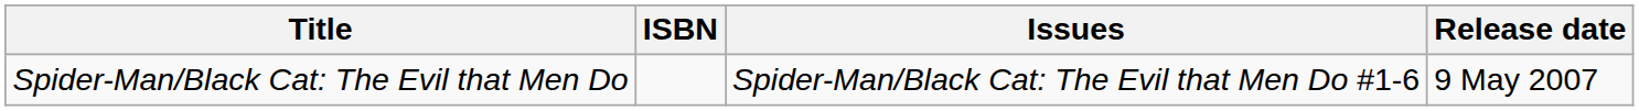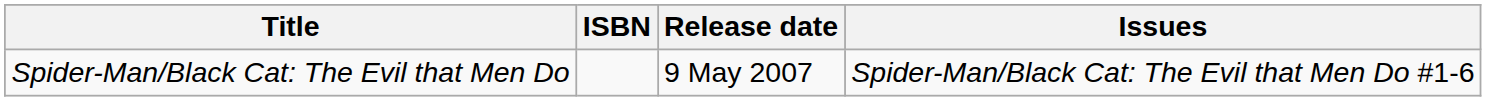columns swapped: Release date <-> Issues
